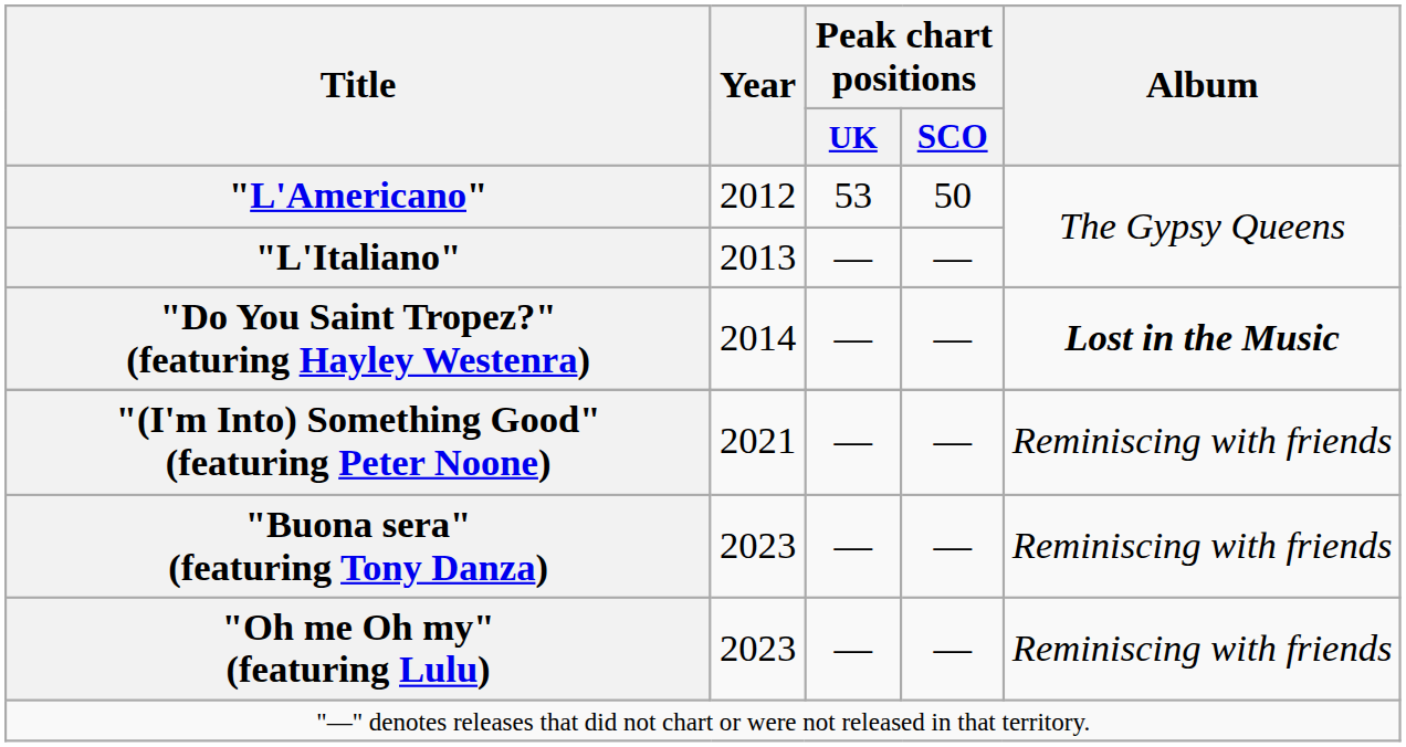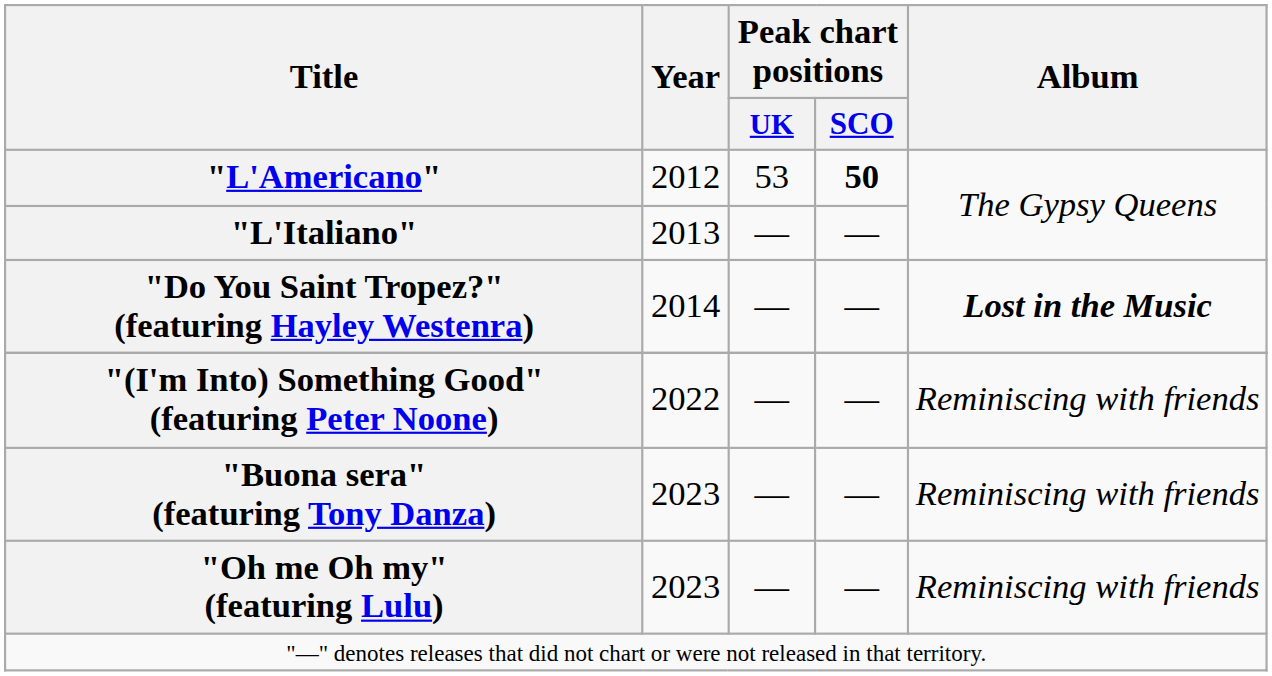"L'Americano" | Peak chart positions / SCO: normal -> bold
"(I'm Into) Something Good" (featuring Peter Noone) | Year: 2021 -> 2022
